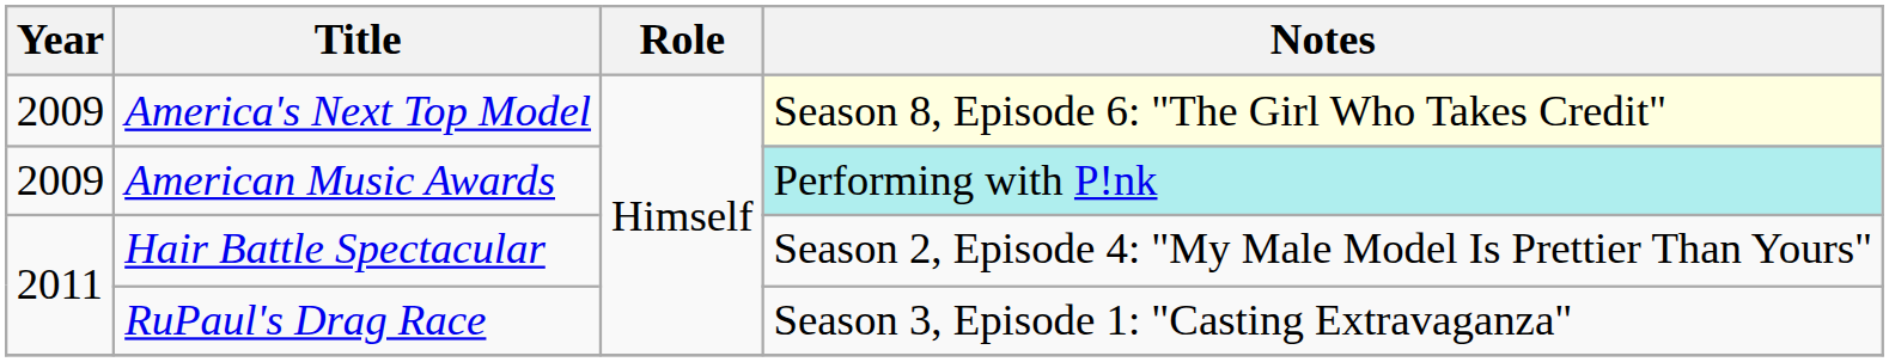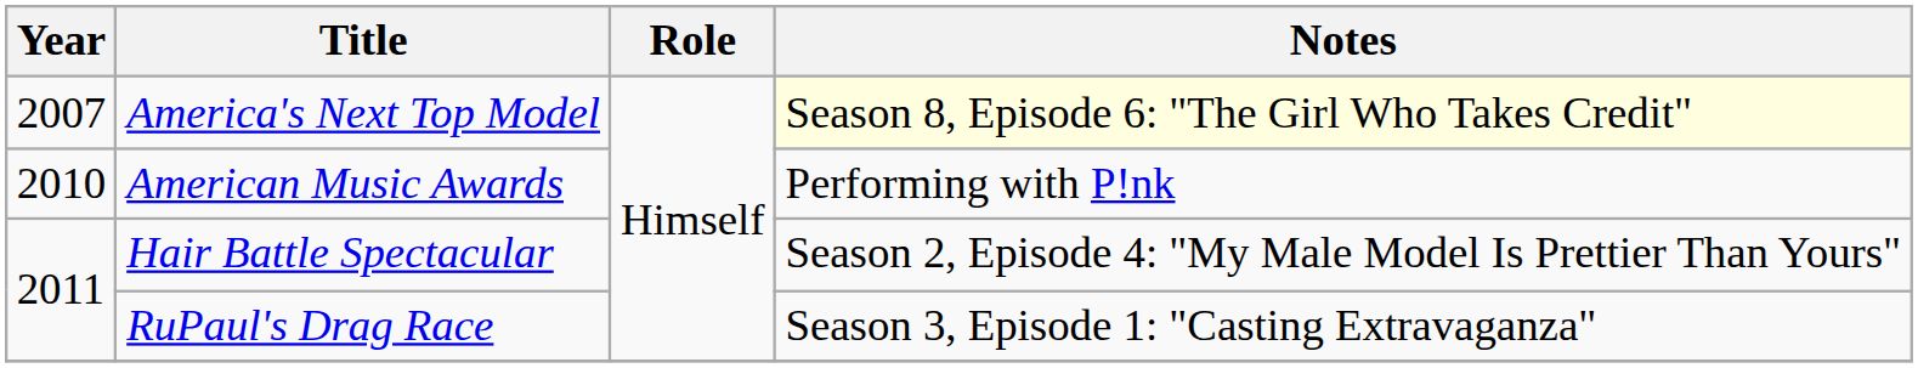America's Next Top Model | Year: 2009 -> 2007
American Music Awards | Year: 2009 -> 2010
American Music Awards | Notes: paleturquoise background -> no background
